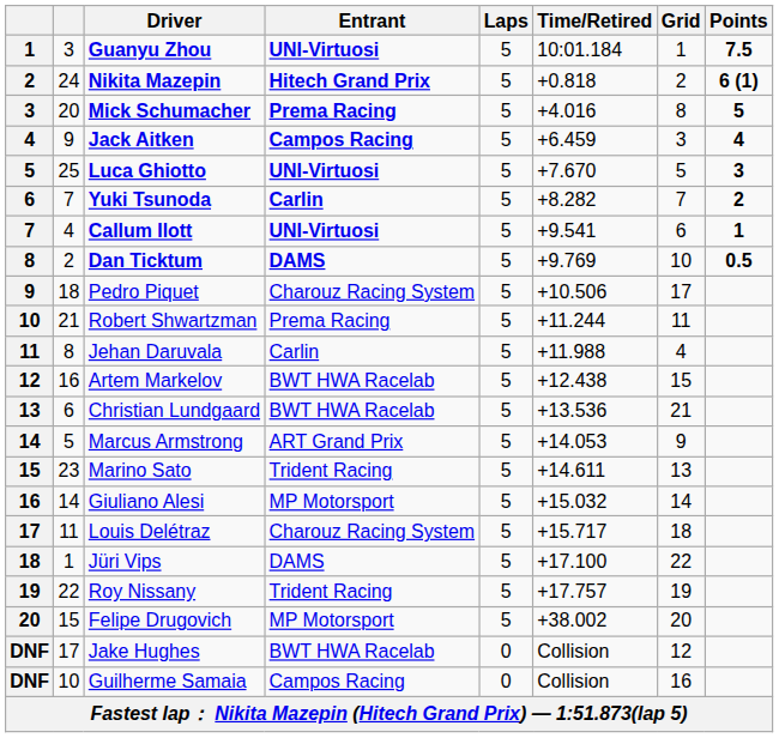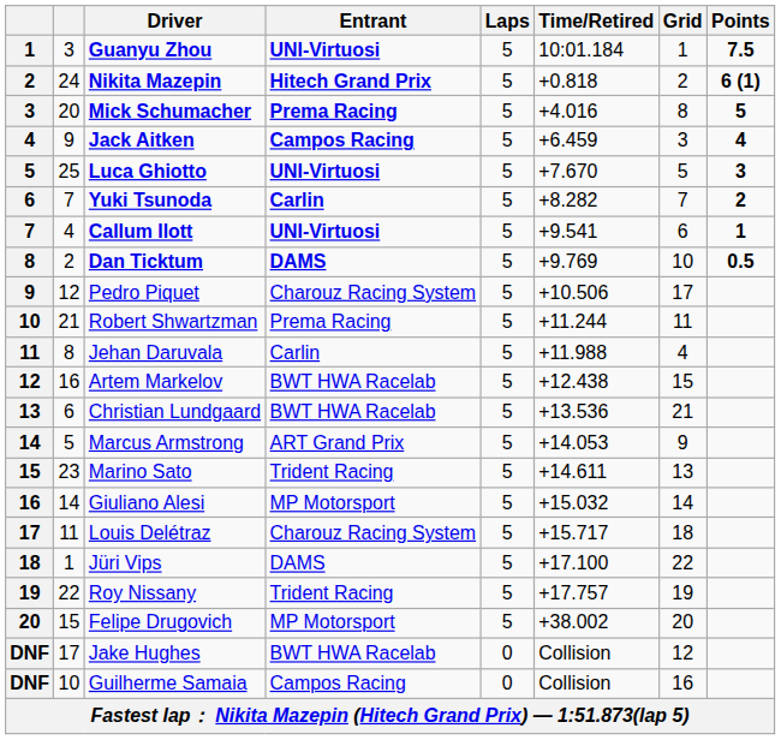Pedro Piquet | column 2: 18 -> 12
